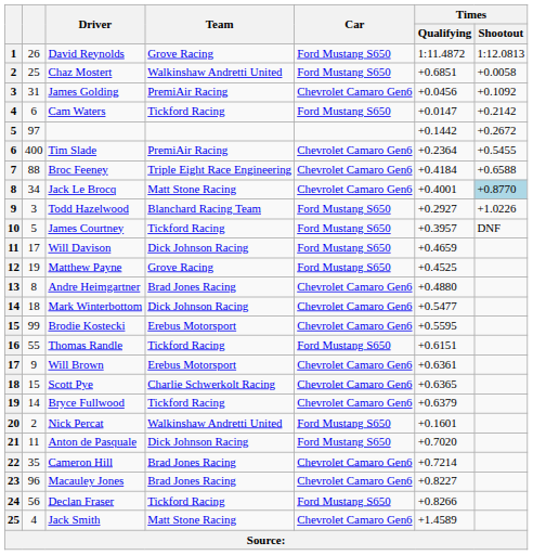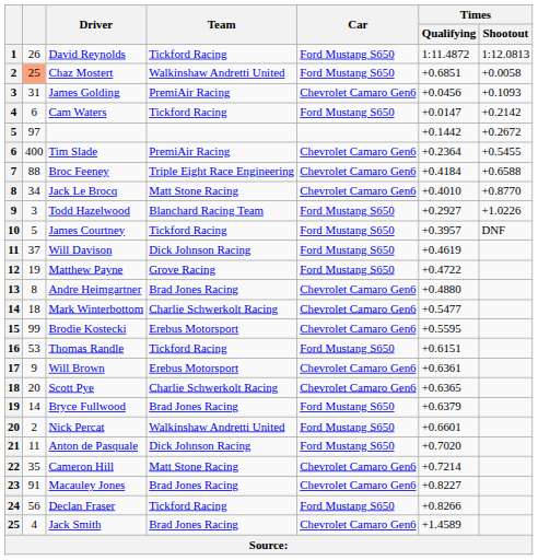David Reynolds | Team: Grove Racing -> Tickford Racing
Chaz Mostert | column 2: no background -> lightsalmon background
James Golding | Times / Shootout: +0.1092 -> +0.1093
Jack Le Brocq | Times / Qualifying: +0.4001 -> +0.4010
Jack Le Brocq | Times / Shootout: lightblue background -> no background
Will Davison | column 2: 17 -> 37
Will Davison | Times / Qualifying: +0.4659 -> +0.4619
Matthew Payne | Times / Qualifying: +0.4525 -> +0.4722
Mark Winterbottom | Team: Dick Johnson Racing -> Charlie Schwerkolt Racing
Thomas Randle | column 2: 55 -> 53
Scott Pye | column 2: 15 -> 20
Bryce Fullwood | Team: Tickford Racing -> Brad Jones Racing
Bryce Fullwood | Car: Chevrolet Camaro Gen6 -> Ford Mustang S650
Nick Percat | Times / Qualifying: +0.1601 -> +0.6601
Cameron Hill | Team: Brad Jones Racing -> Matt Stone Racing
Macauley Jones | column 2: 96 -> 91
Jack Smith | Team: Matt Stone Racing -> Brad Jones Racing
